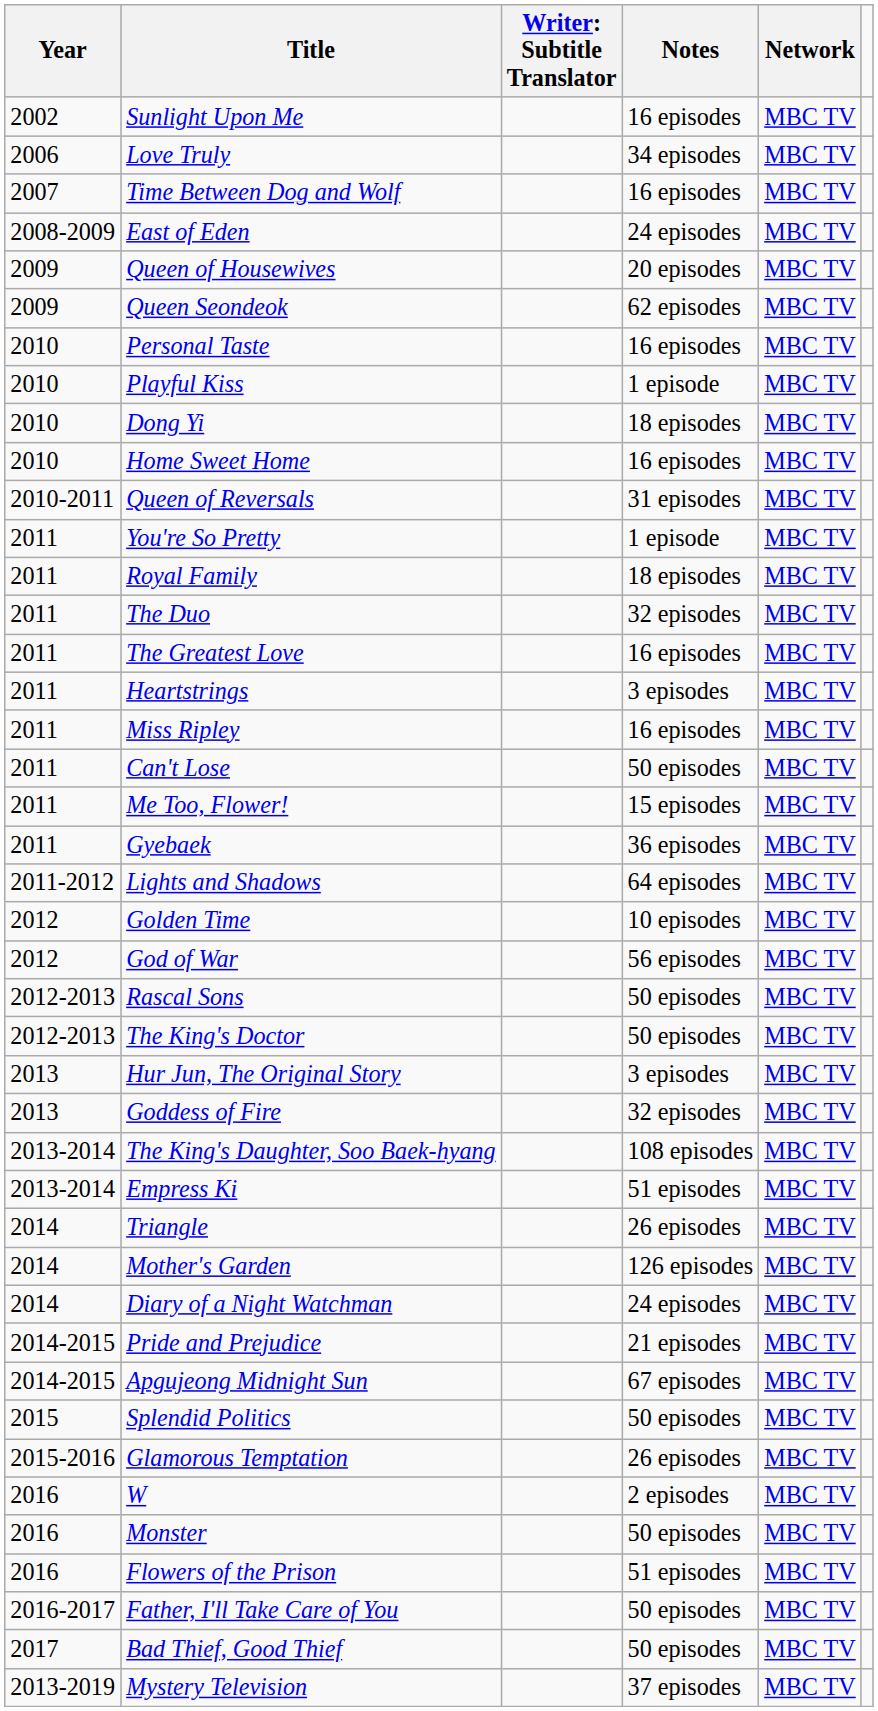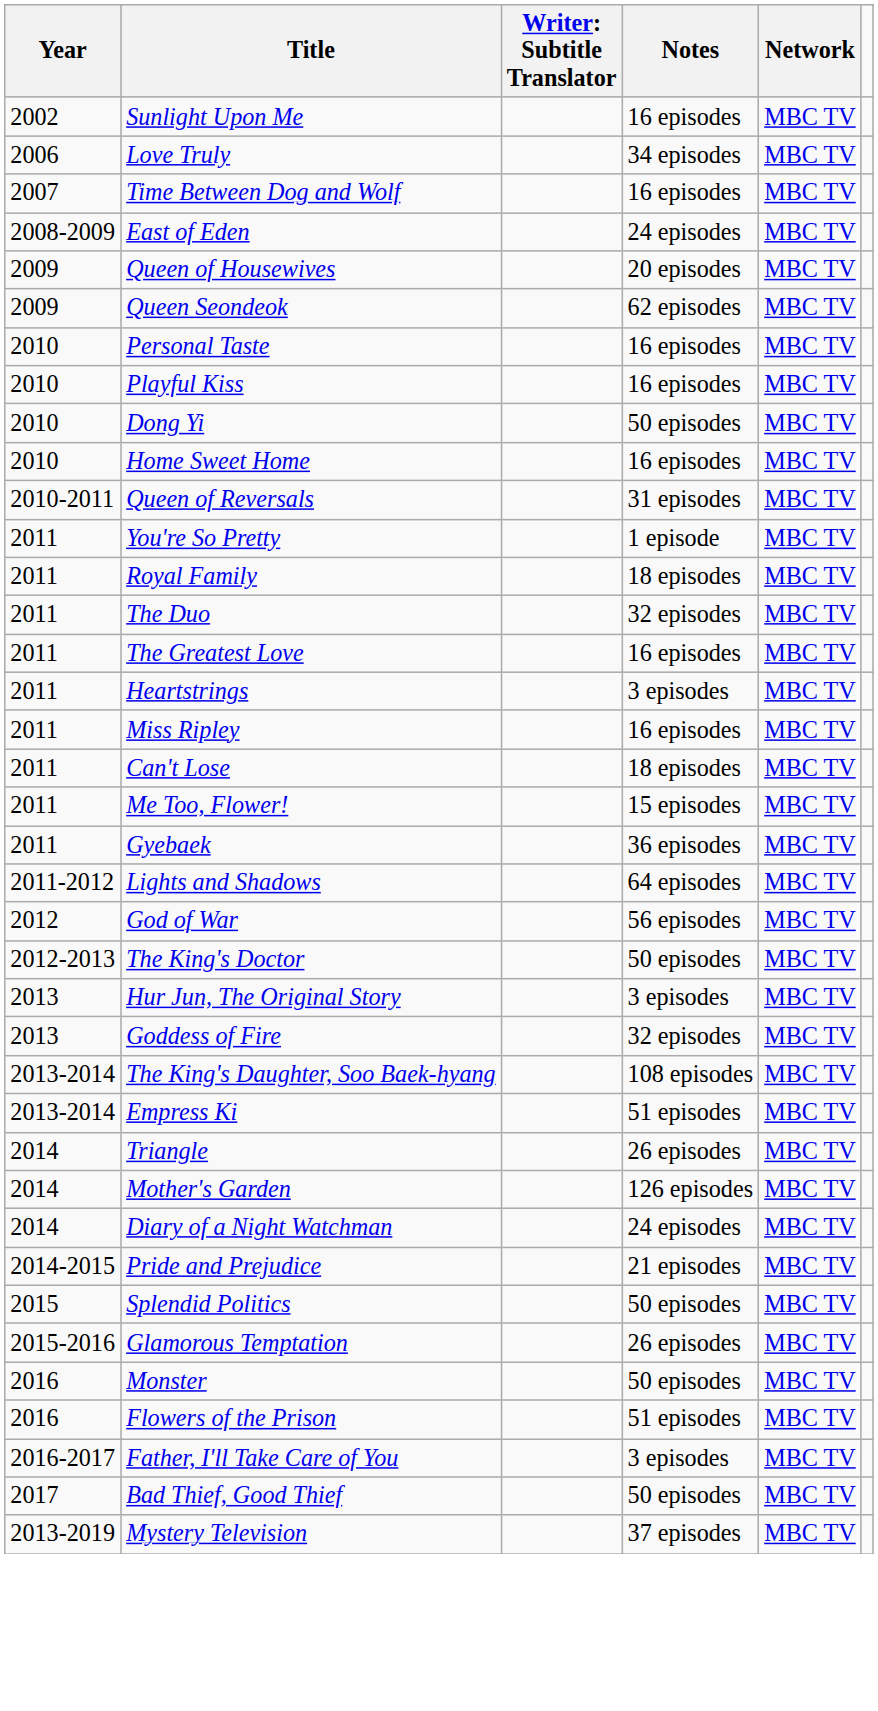Playful Kiss | Notes: 1 episode -> 16 episodes
Dong Yi | Notes: 18 episodes -> 50 episodes
Can't Lose | Notes: 50 episodes -> 18 episodes
- row: 2012 | Golden Time | 10 episodes | MBC TV
- row: 2012-2013 | Rascal Sons | 50 episodes | MBC TV
- row: 2014-2015 | Apgujeong Midnight Sun | 67 episodes | MBC TV
- row: 2016 | W | 2 episodes | MBC TV
Father, I'll Take Care of You | Notes: 50 episodes -> 3 episodes
